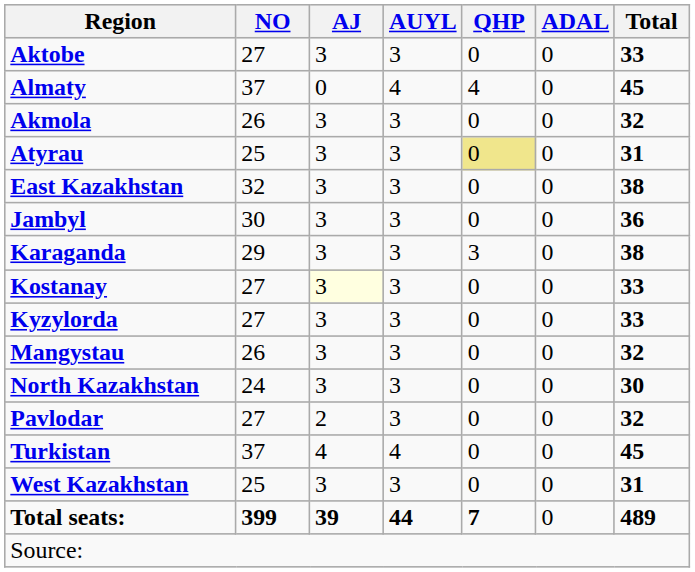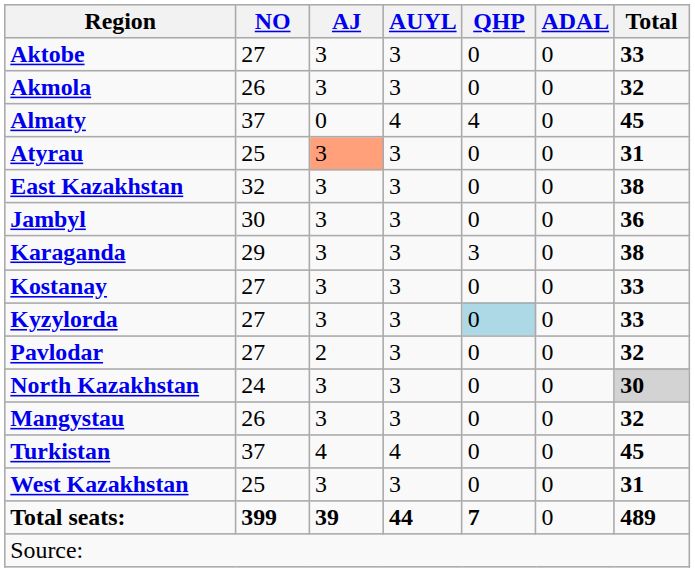rows swapped: Akmola <-> Almaty
Atyrau | AJ: no background -> lightsalmon background
Atyrau | QHP: khaki background -> no background
Kostanay | AJ: lightyellow background -> no background
Kyzylorda | QHP: no background -> lightblue background
rows swapped: Mangystau <-> Pavlodar
North Kazakhstan | Total: no background -> lightgrey background
